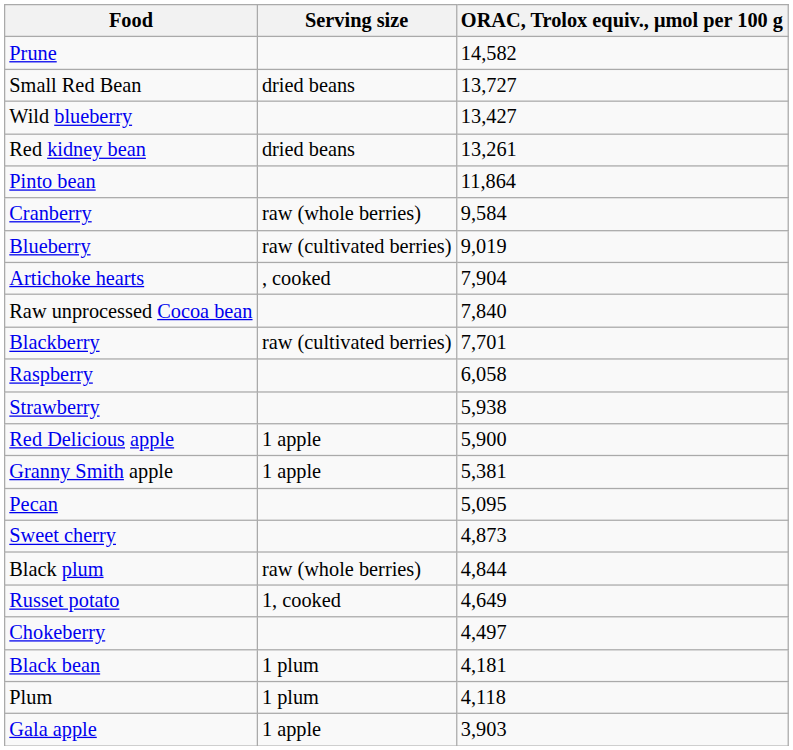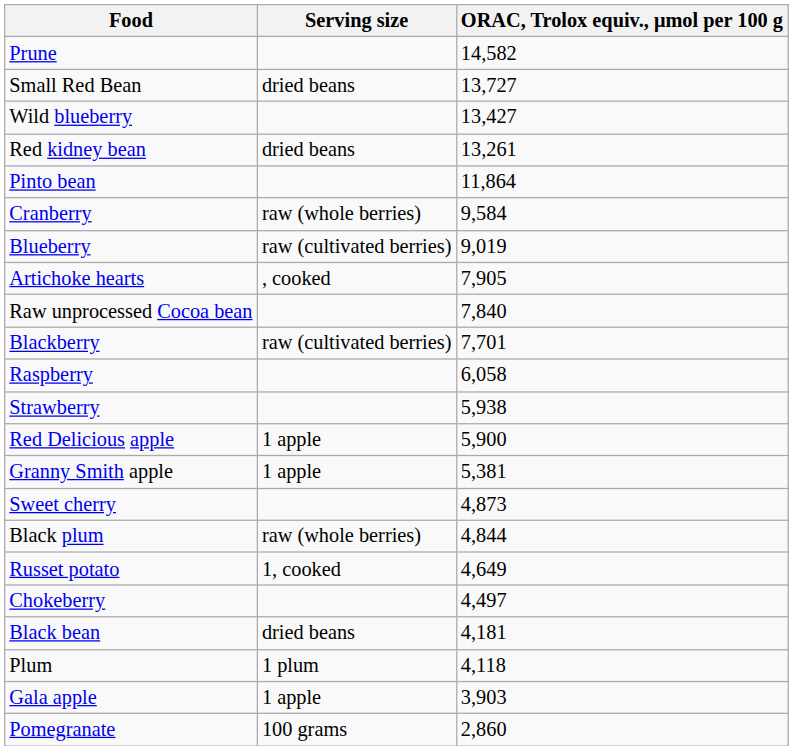Artichoke hearts | ORAC, Trolox equiv., μmol per 100 g: 7,904 -> 7,905
- row: Pecan | 5,095
Black bean | Serving size: 1 plum -> dried beans
+ row: Pomegranate | 100 grams | 2,860
